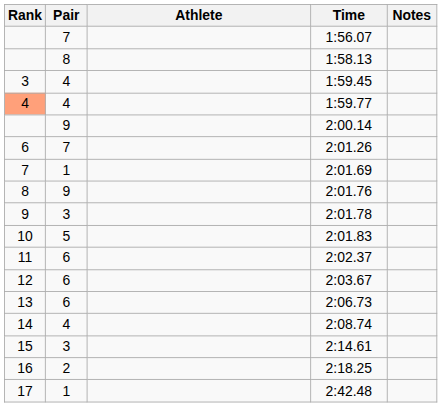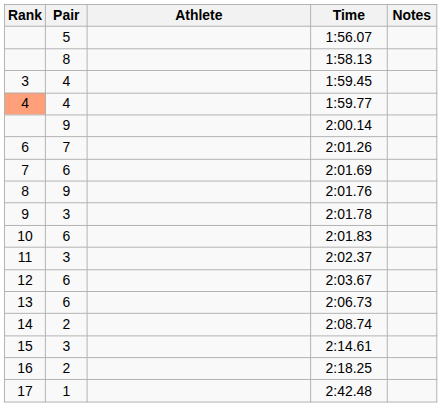1:56.07 | Pair: 7 -> 5
2:01.69 | Pair: 1 -> 6
2:01.83 | Pair: 5 -> 6
2:02.37 | Pair: 6 -> 3
2:08.74 | Pair: 4 -> 2
